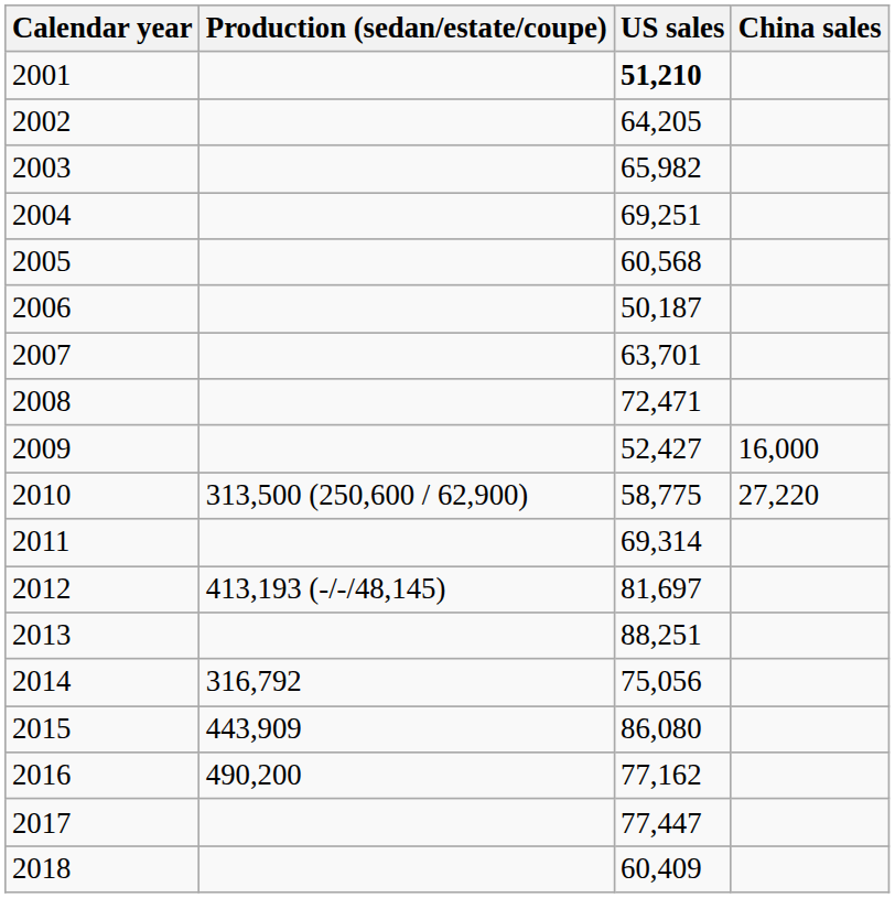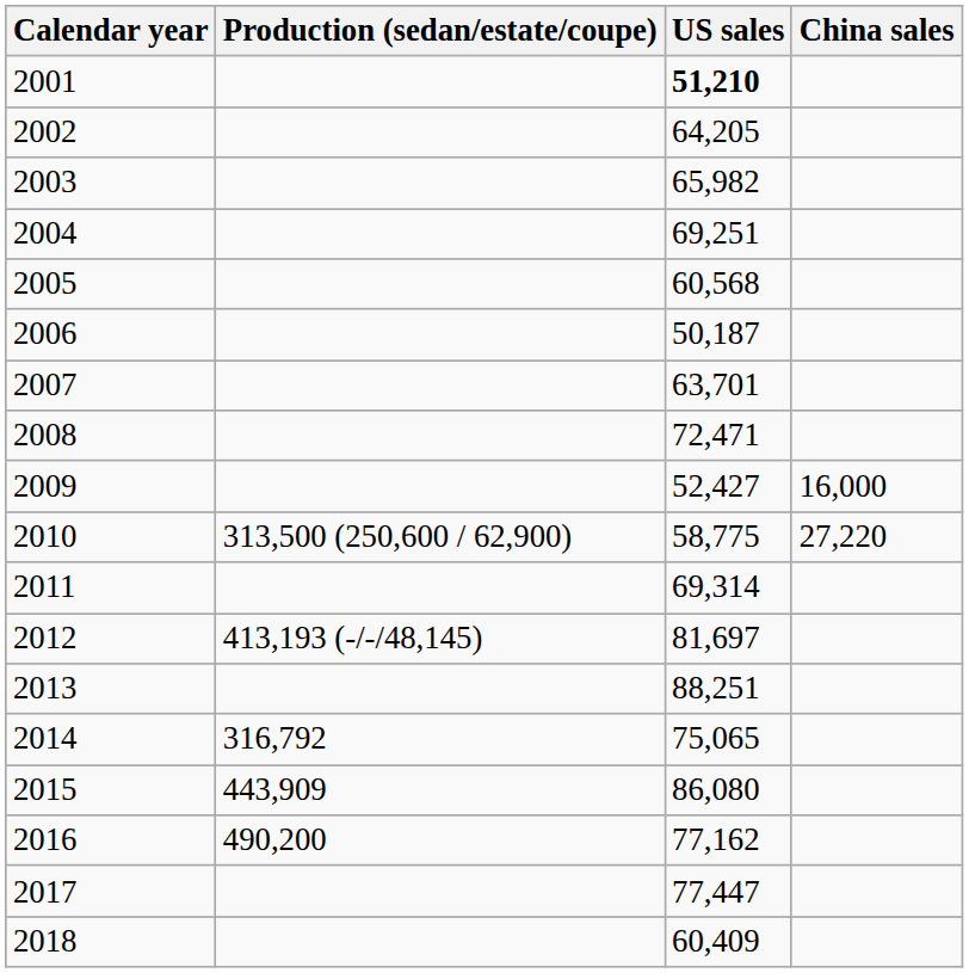2014 | US sales: 75,056 -> 75,065
